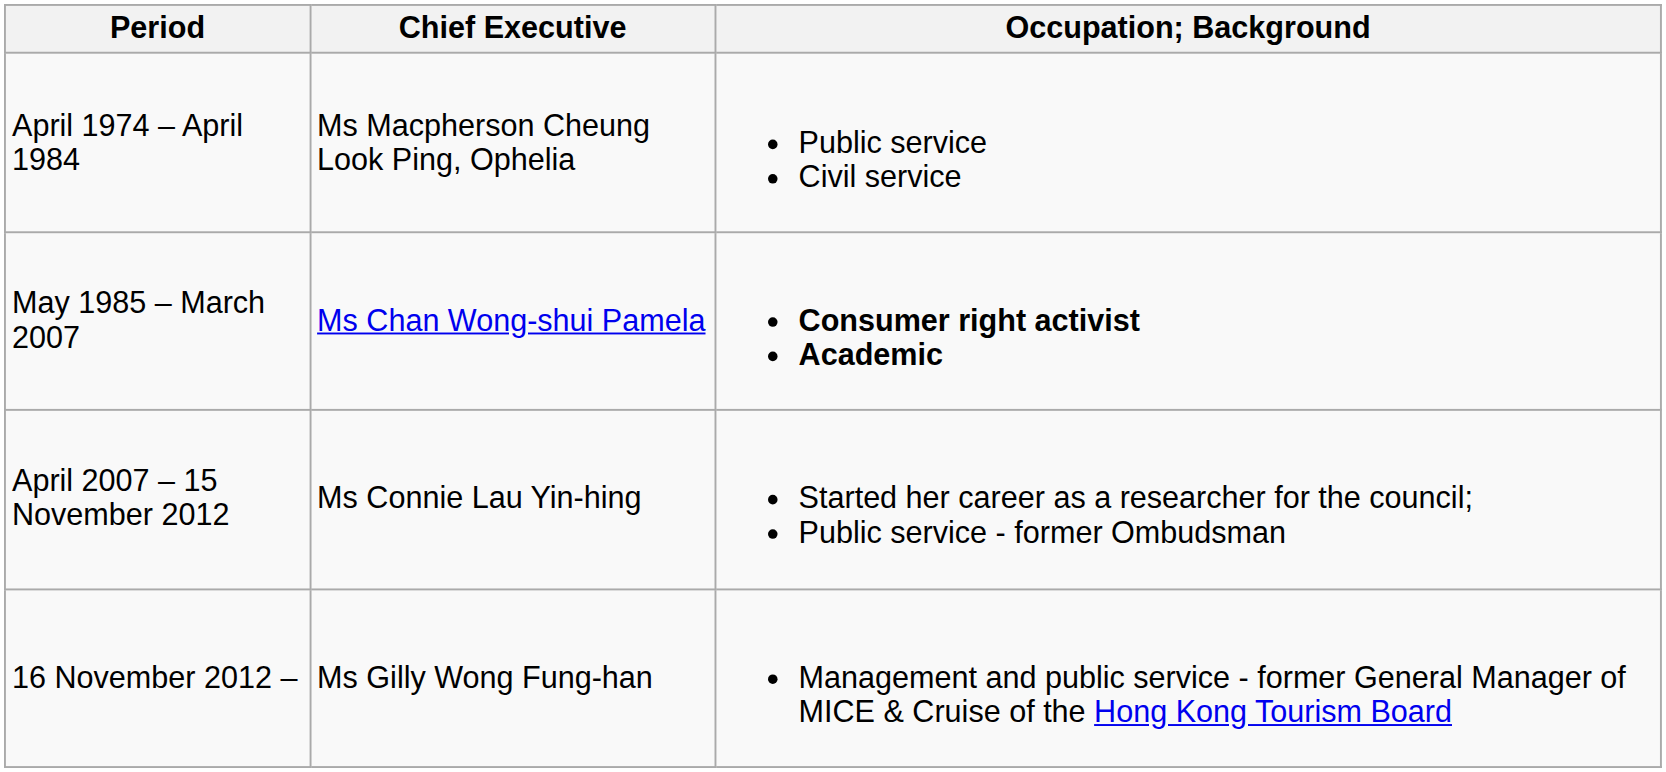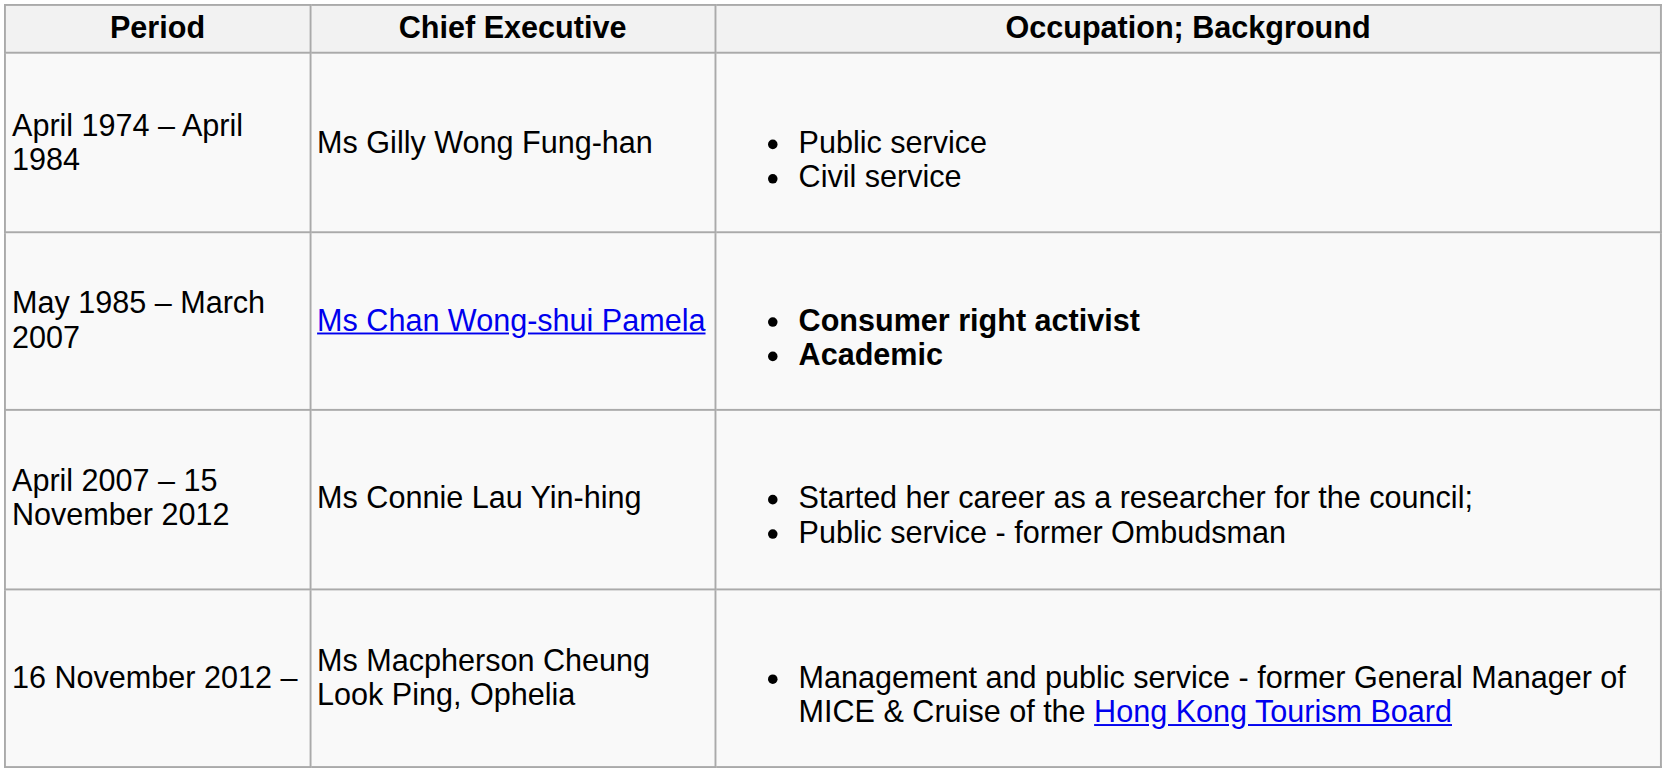April 1974 – April 1984 | Chief Executive: Ms Macpherson Cheung Look Ping, Ophelia -> Ms Gilly Wong Fung-han
16 November 2012 – | Chief Executive: Ms Gilly Wong Fung-han -> Ms Macpherson Cheung Look Ping, Ophelia
